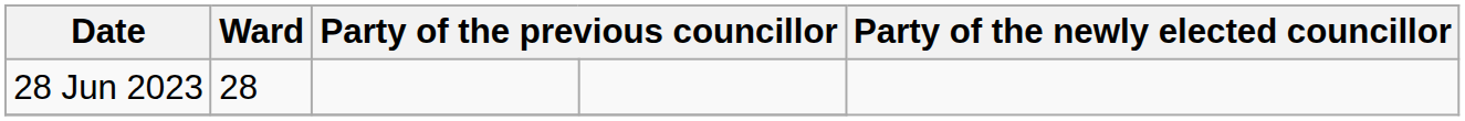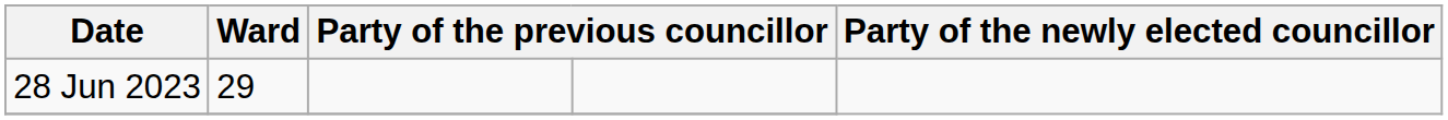28 Jun 2023 | Ward: 28 -> 29
